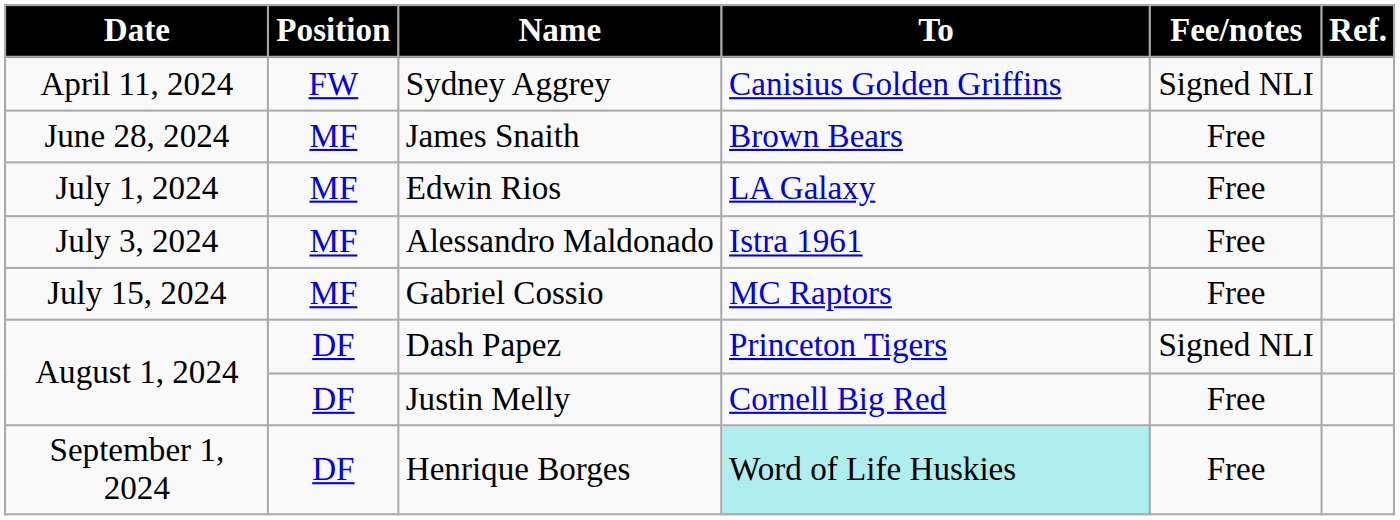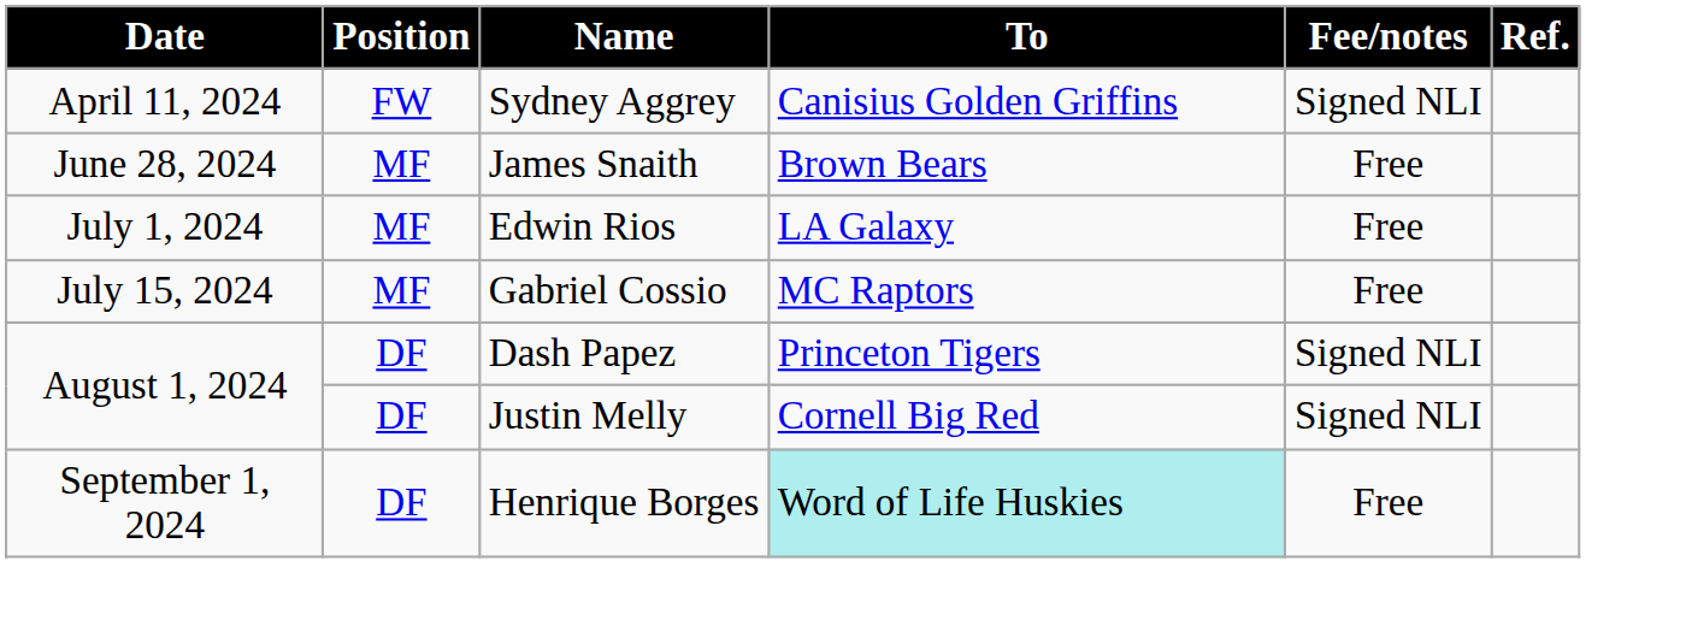- row: July 3, 2024 | MF | Alessandro Maldonado | Istra 1961 | Free
Justin Melly | Fee/notes: Free -> Signed NLI
